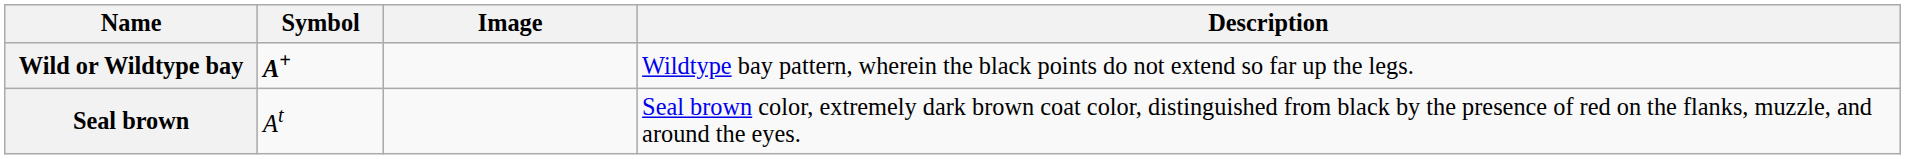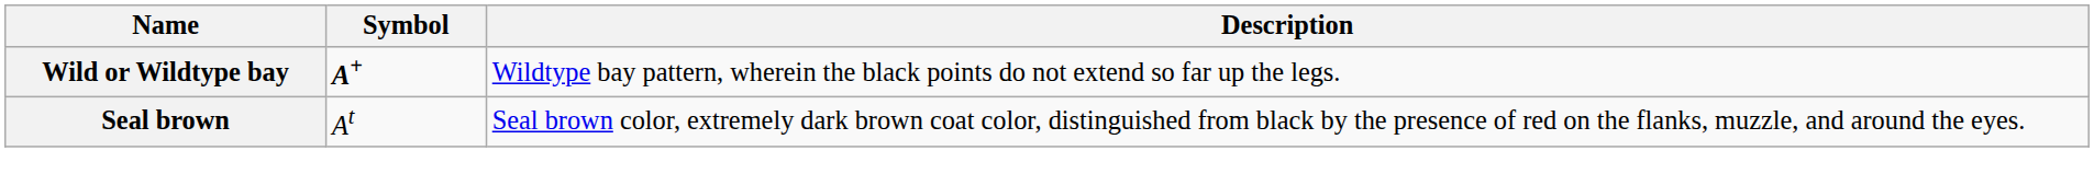- column: Image
